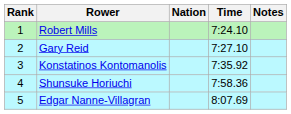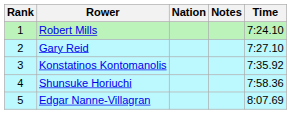columns swapped: Time <-> Notes
